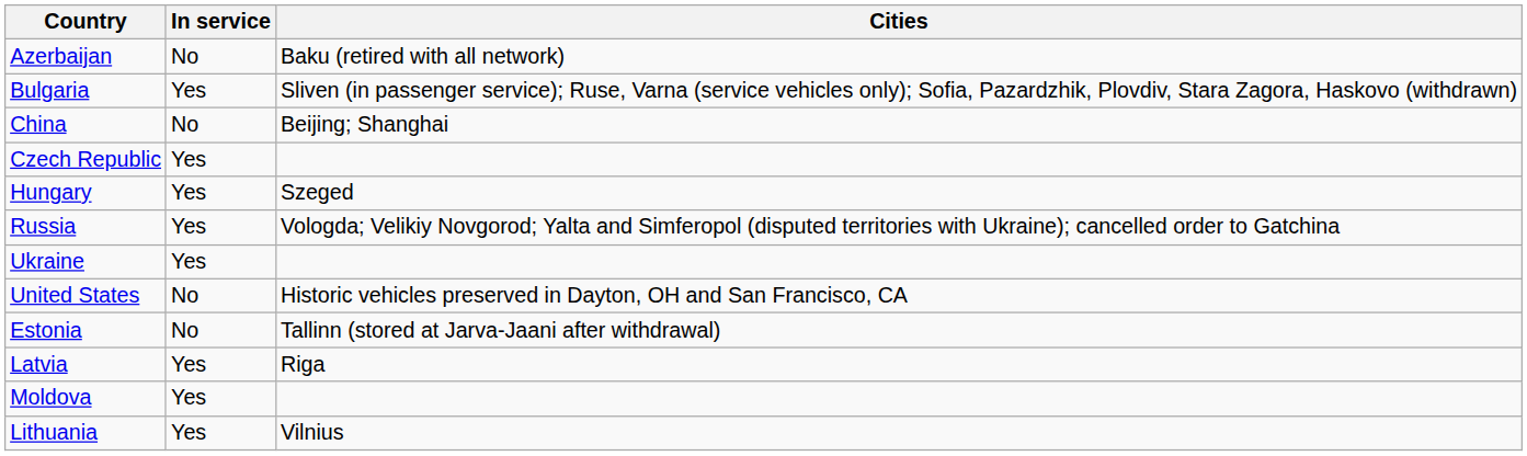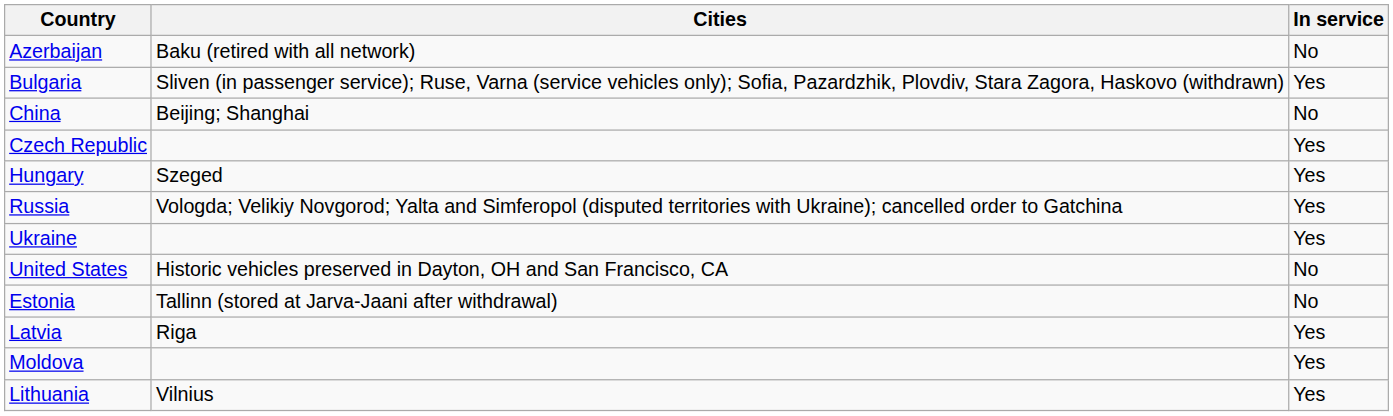columns swapped: In service <-> Cities
